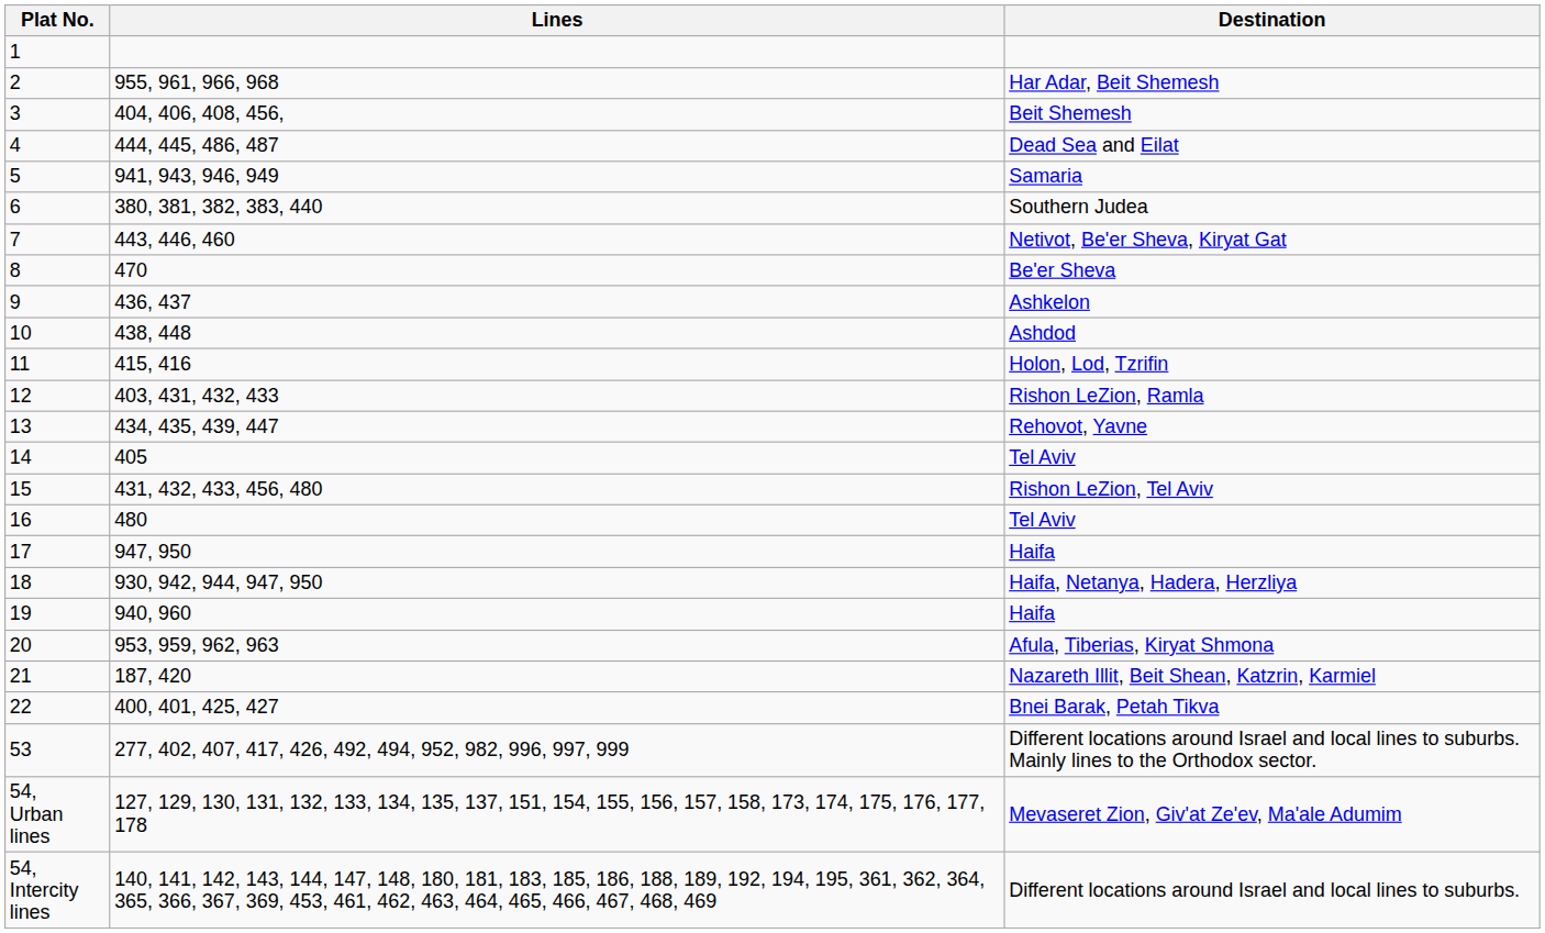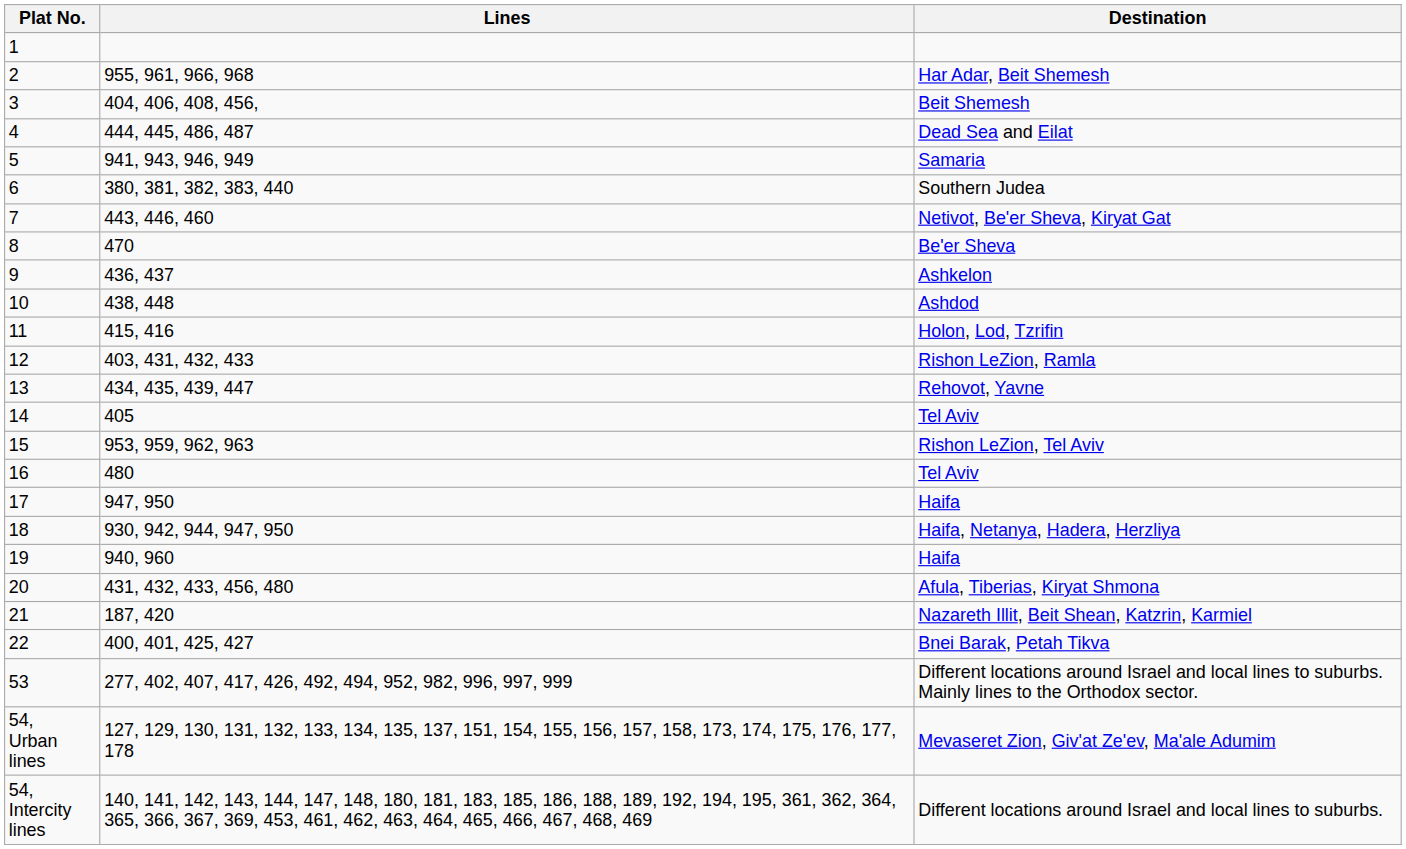Rishon LeZion, Tel Aviv | Lines: 431, 432, 433, 456, 480 -> 953, 959, 962, 963
Afula, Tiberias, Kiryat Shmona | Lines: 953, 959, 962, 963 -> 431, 432, 433, 456, 480
